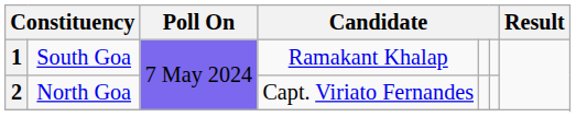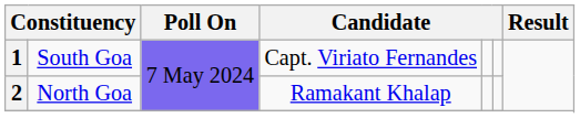1 | column 4: Ramakant Khalap -> Capt. Viriato Fernandes
2 | column 4: Capt. Viriato Fernandes -> Ramakant Khalap
